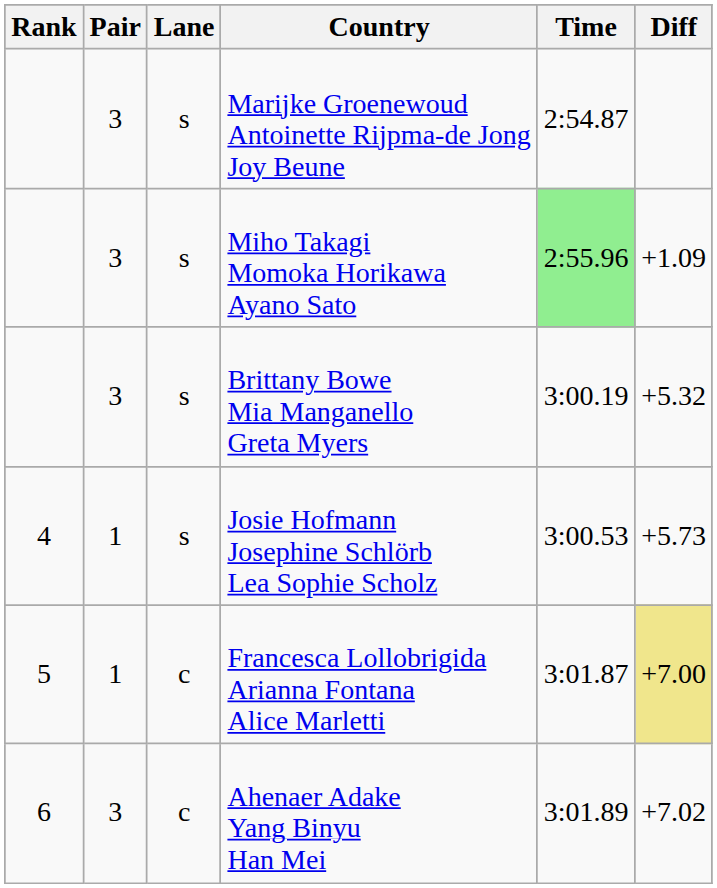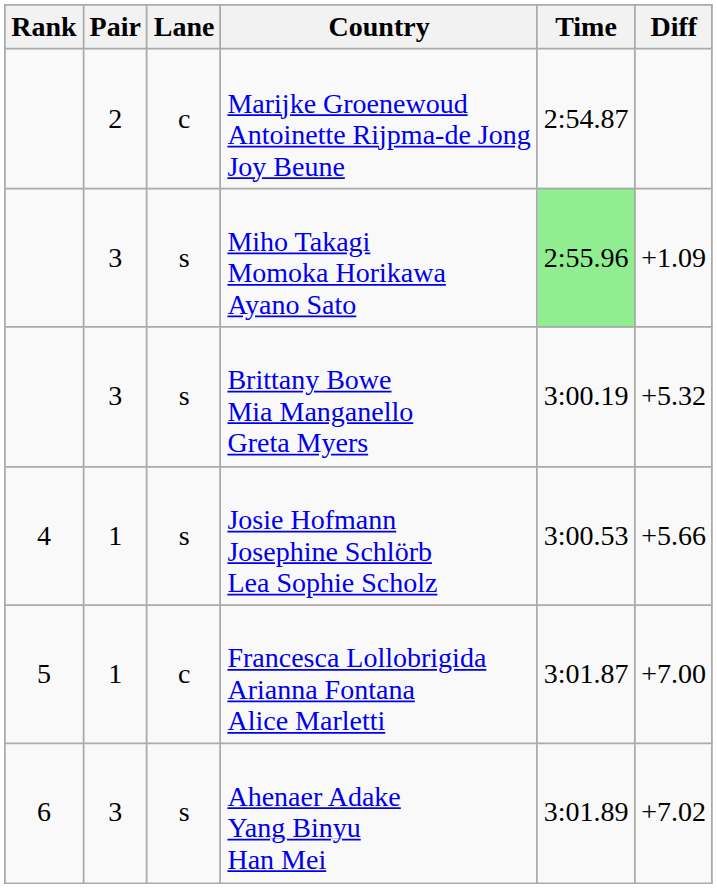Marijke Groenewoud Antoinette Rijpma-de Jong Joy Beune | Pair: 3 -> 2
Marijke Groenewoud Antoinette Rijpma-de Jong Joy Beune | Lane: s -> c
Josie Hofmann Josephine Schlörb Lea Sophie Scholz | Diff: +5.73 -> +5.66
Francesca Lollobrigida Arianna Fontana Alice Marletti | Diff: khaki background -> no background
Ahenaer Adake Yang Binyu Han Mei | Lane: c -> s
